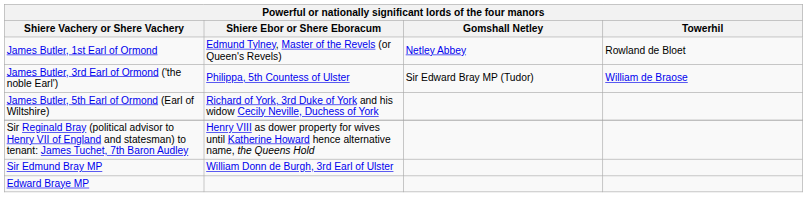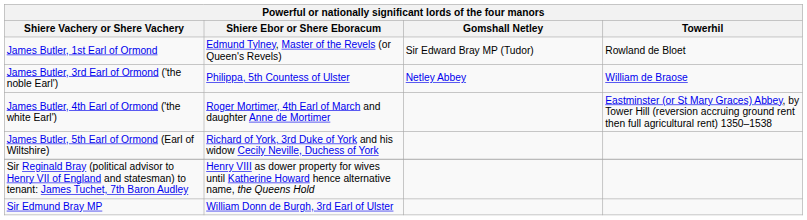James Butler, 1st Earl of Ormond | Gomshall Netley: Netley Abbey -> Sir Edward Bray MP (Tudor)
James Butler, 3rd Earl of Ormond ('the noble Earl') | Gomshall Netley: Sir Edward Bray MP (Tudor) -> Netley Abbey
+ row: James Butler, 4th Earl of Ormond ('the white Earl') | Roger Mortimer, 4th Earl of March and daughter Anne de Mortimer | Eastminster (or St Mary Graces) Abbey, by Tower Hill (reversion accruing ground rent then full agricultural rent) 1350–1538
- row: Edward Braye MP
